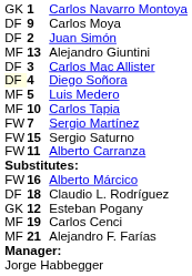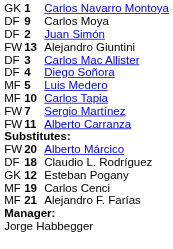Alejandro Giuntini | column 1: MF -> FW
Diego Soñora | column 1: lightyellow background -> no background
- row: FW | 15 | Sergio Saturno
Alberto Márcico | column 2: 16 -> 20
